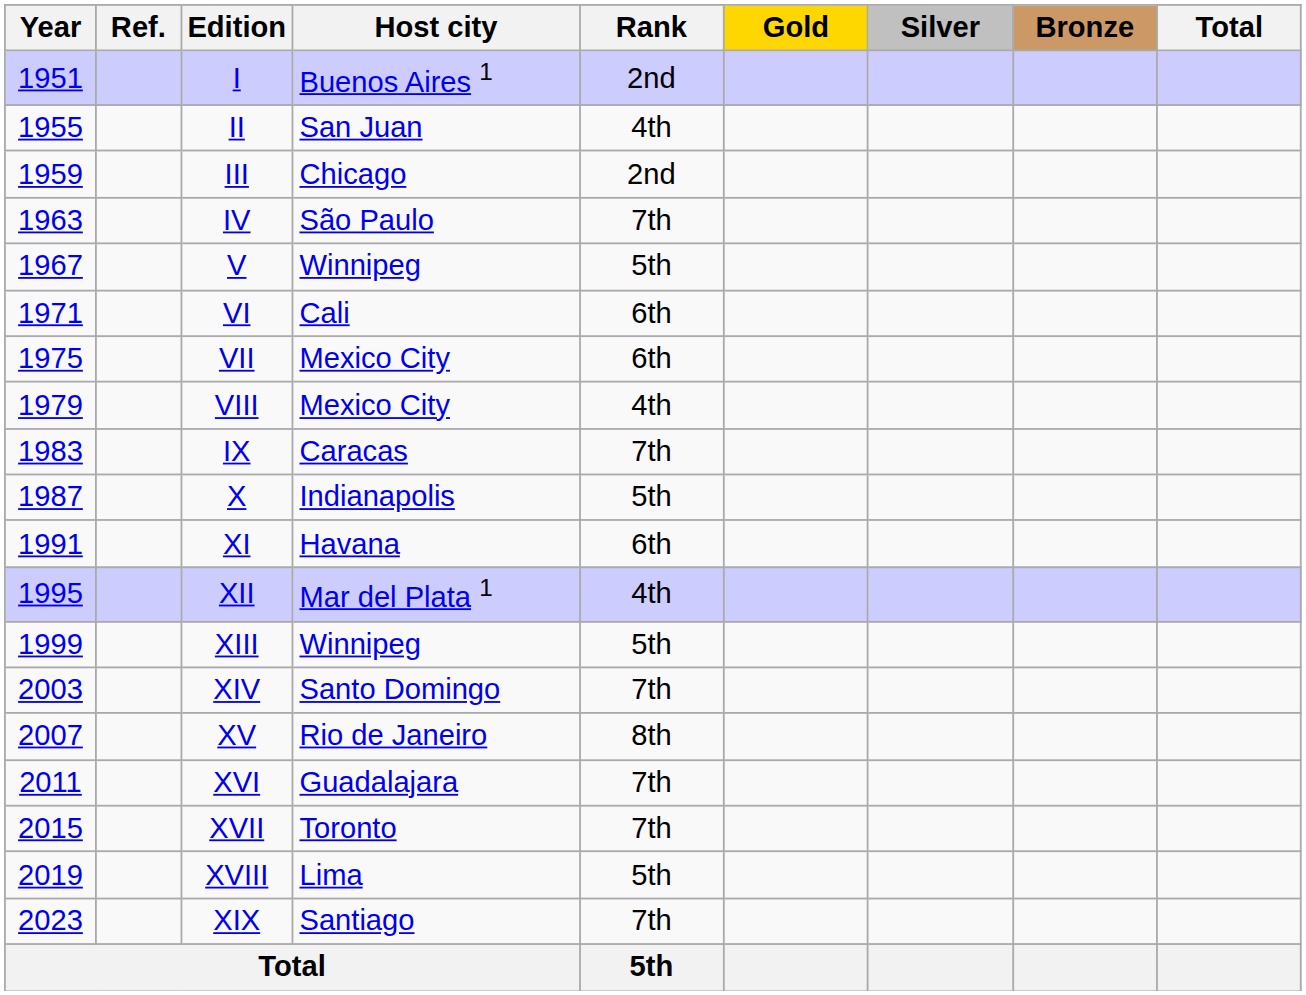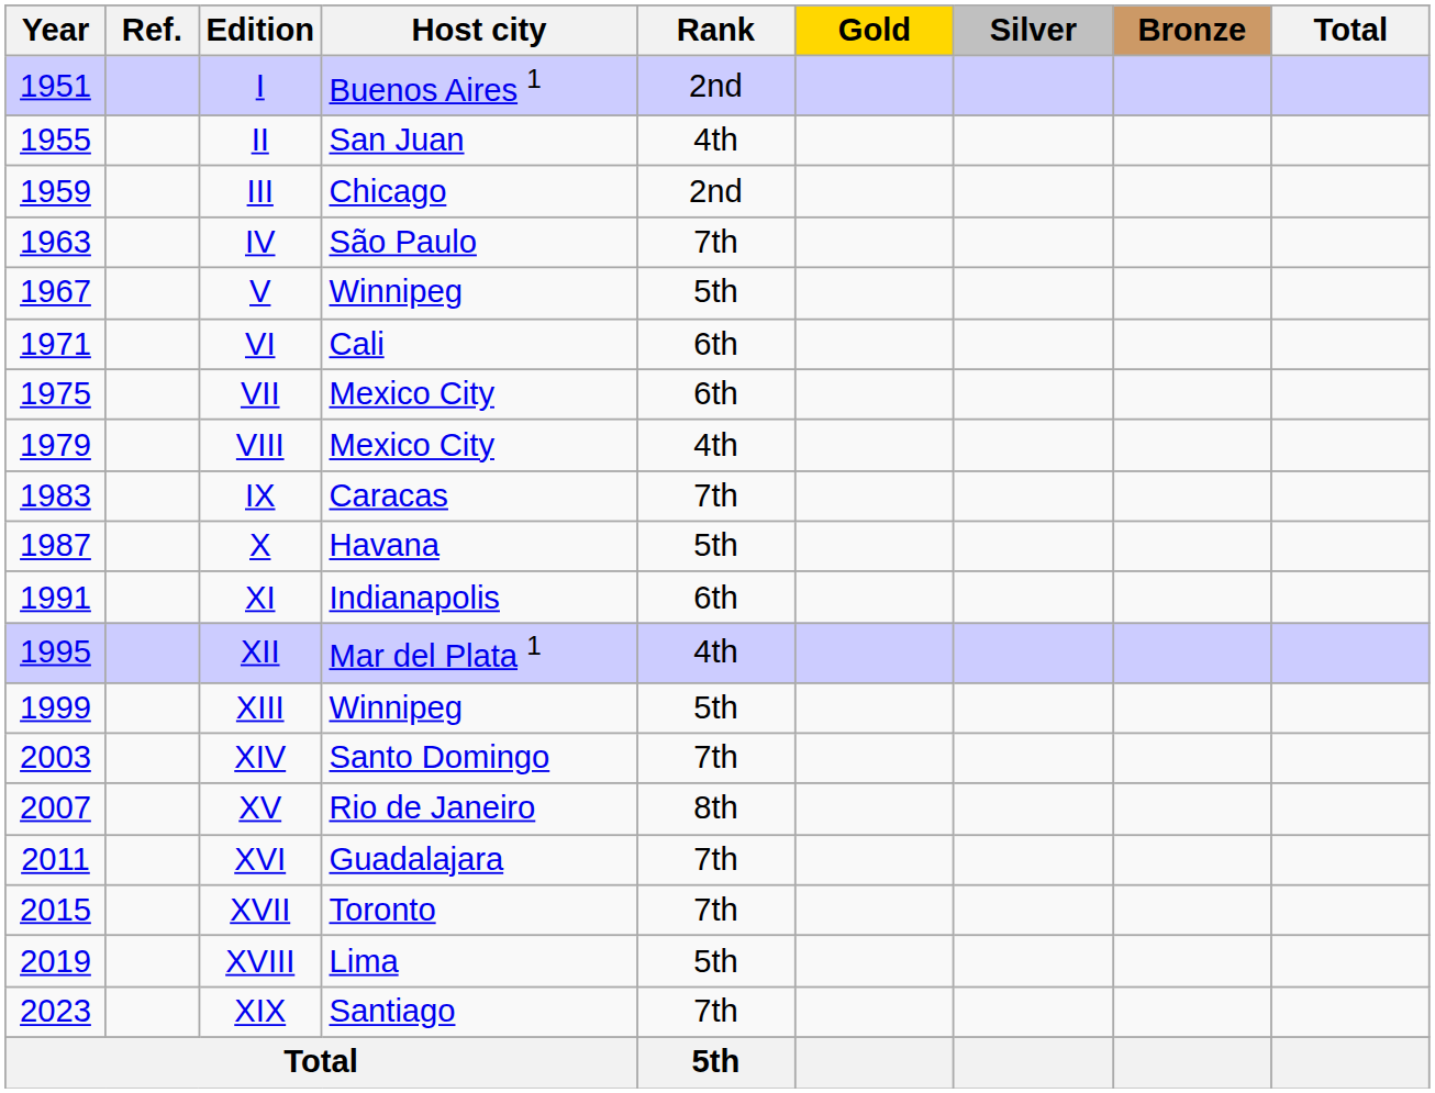X | Host city: Indianapolis -> Havana
XI | Host city: Havana -> Indianapolis
